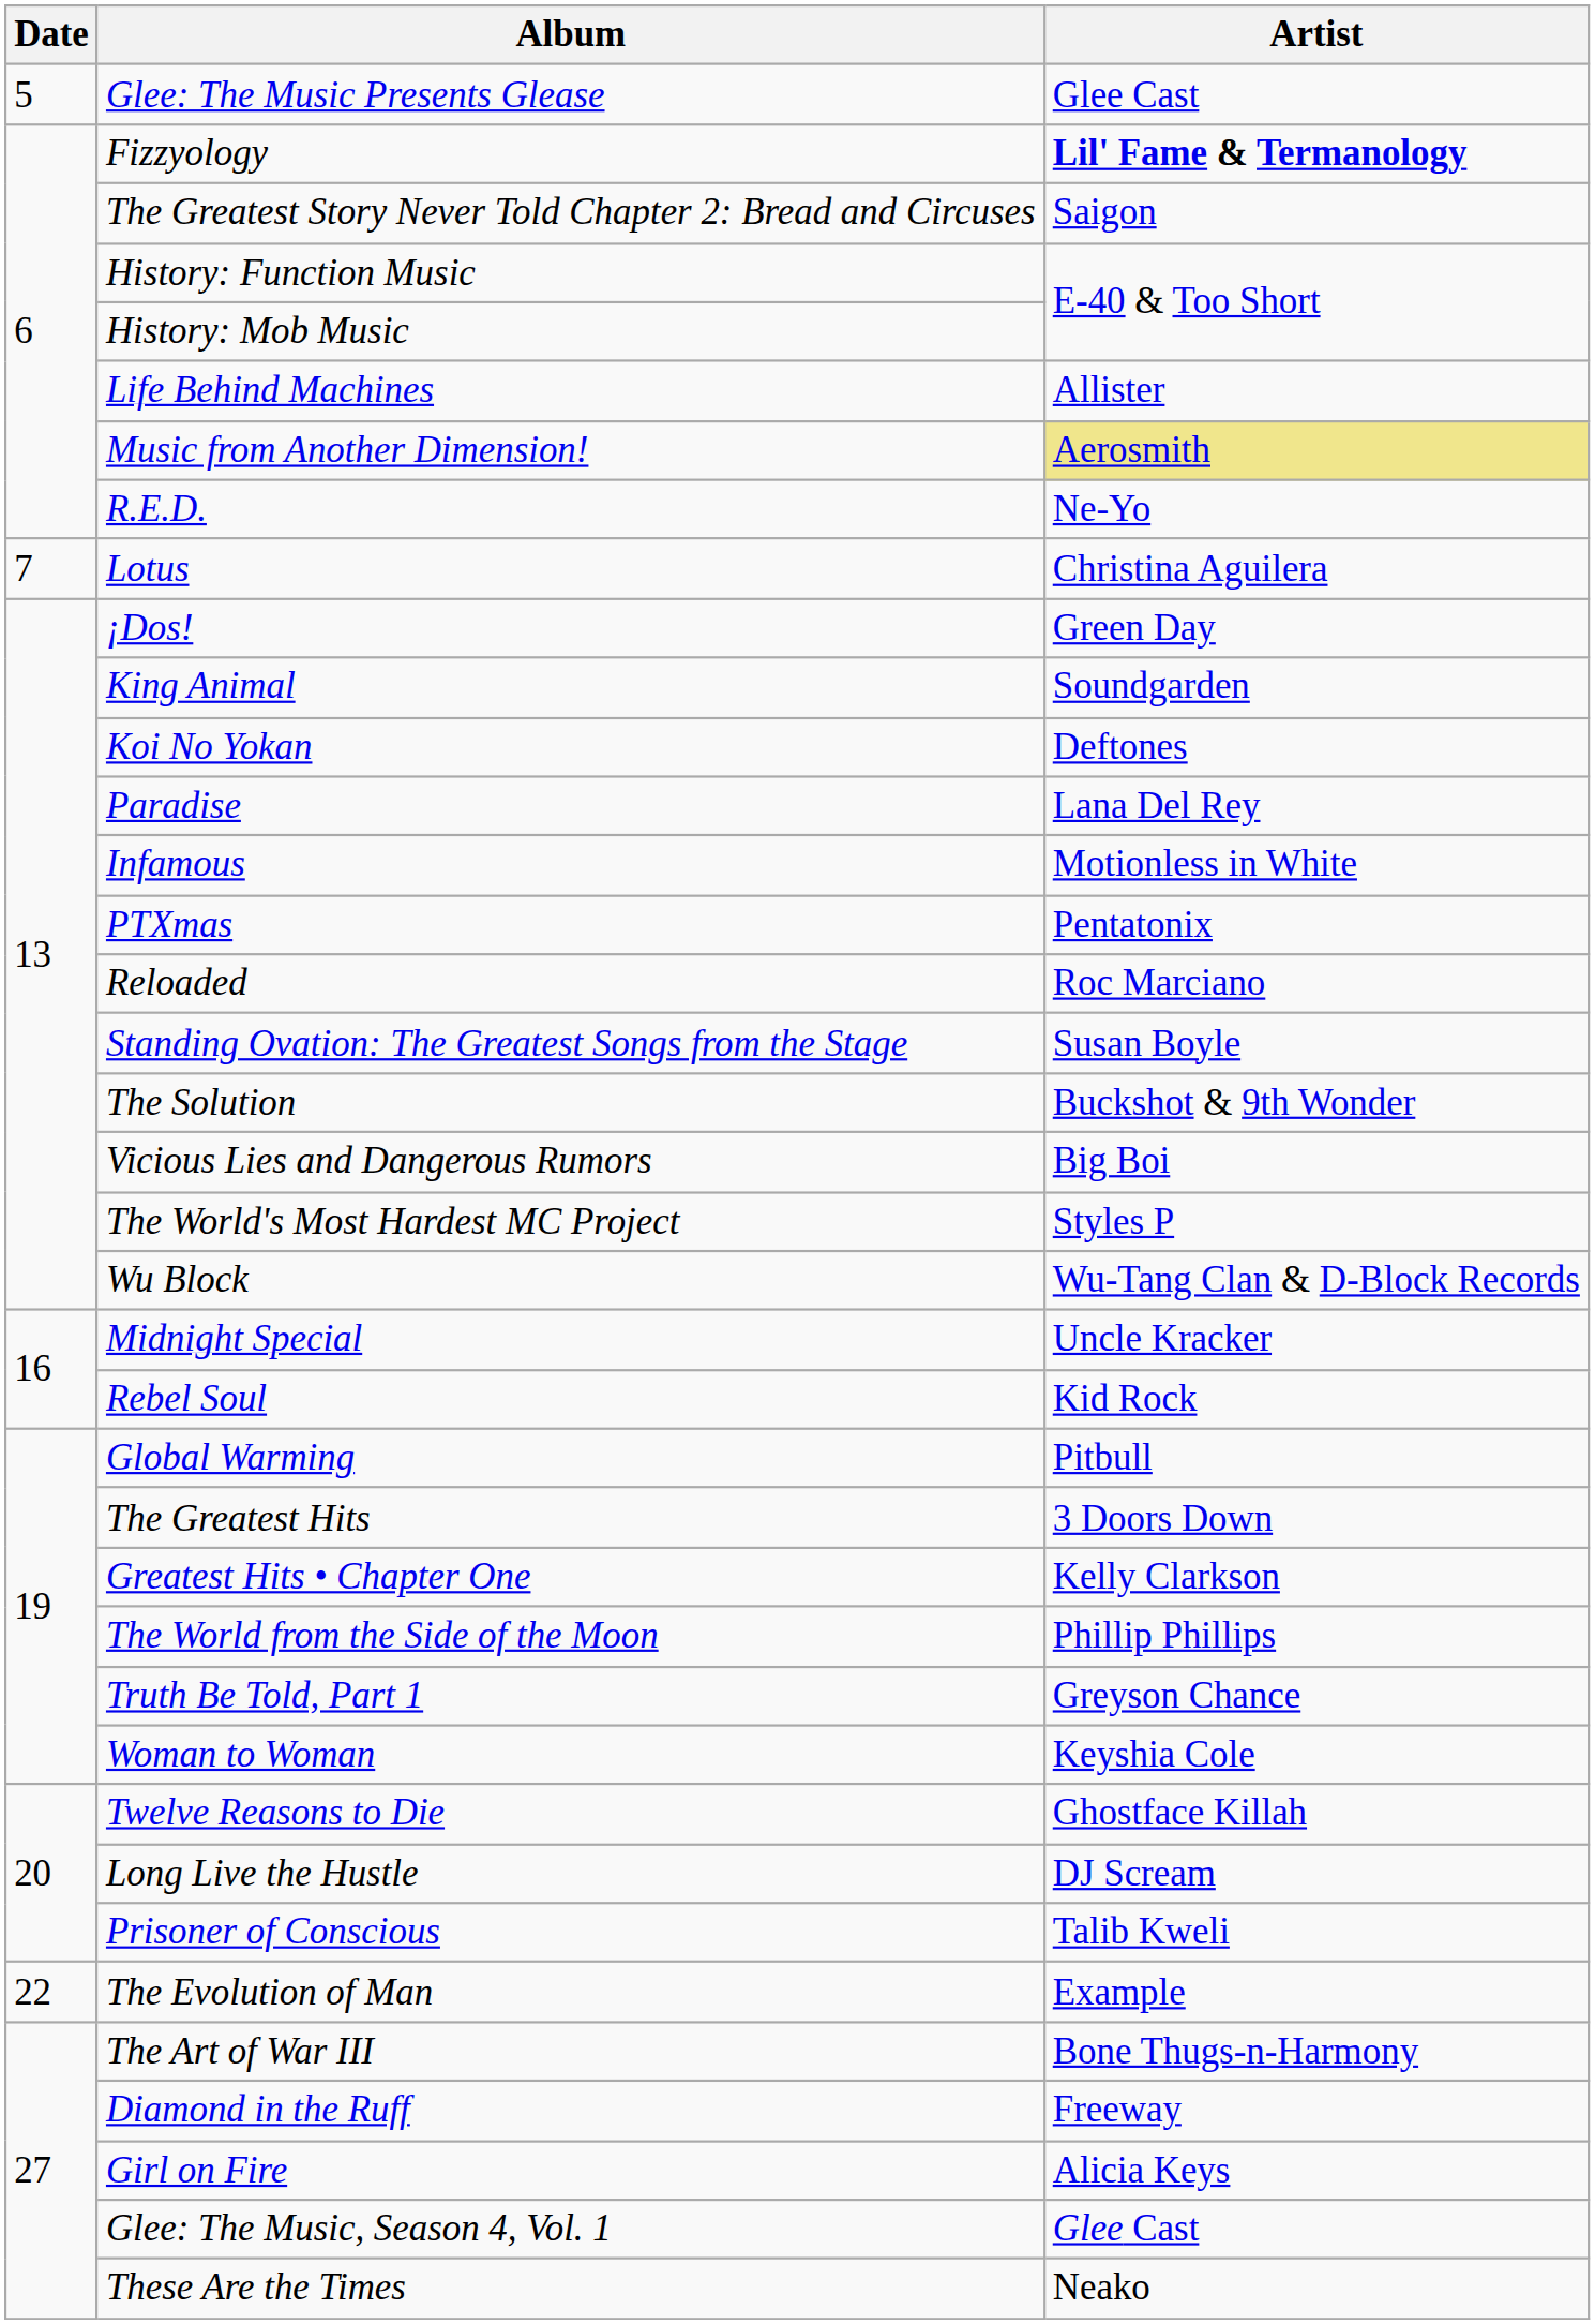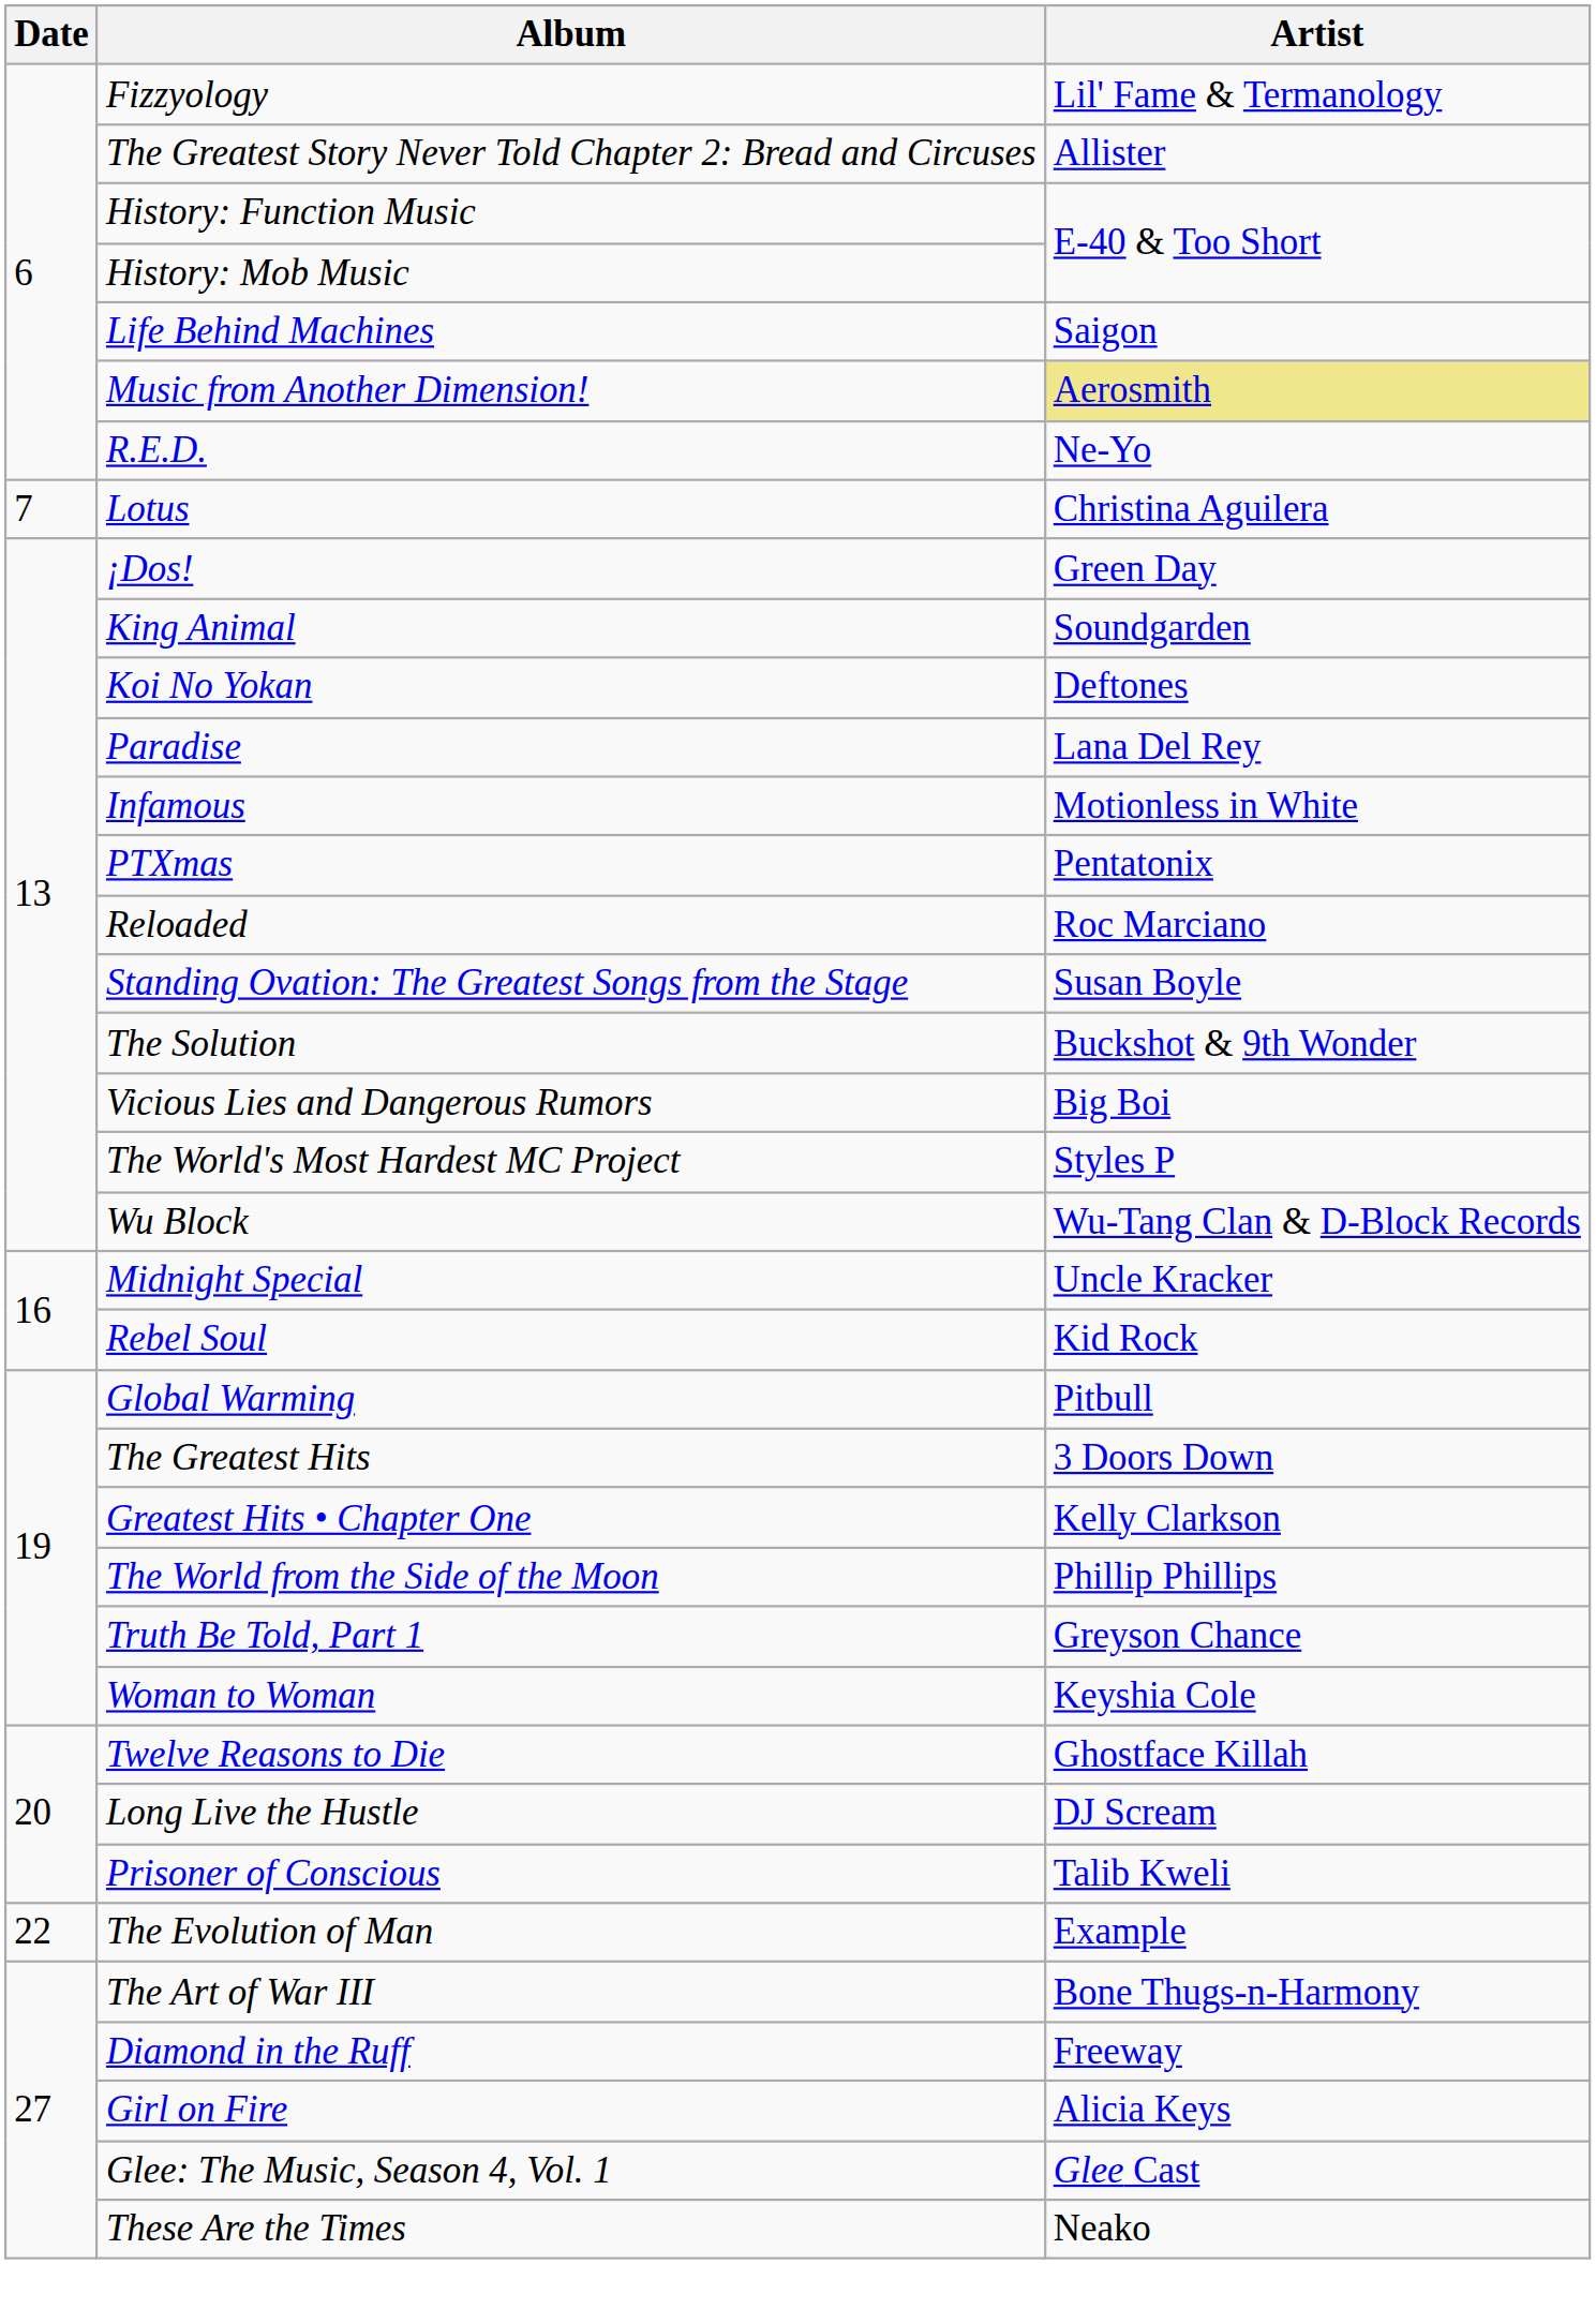- row: 5 | Glee: The Music Presents Glease | Glee Cast
Fizzyology | Artist: bold -> normal
The Greatest Story Never Told Chapter 2: Bread and Circuses | Artist: Saigon -> Allister
Life Behind Machines | Artist: Allister -> Saigon
